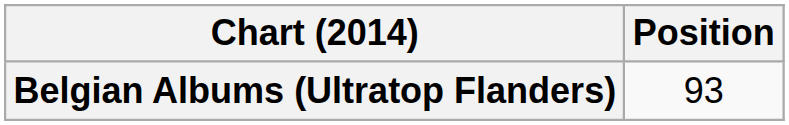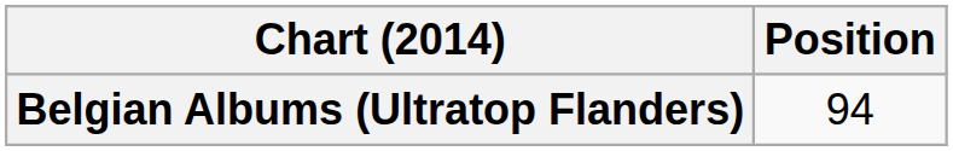Belgian Albums (Ultratop Flanders) | Position: 93 -> 94
